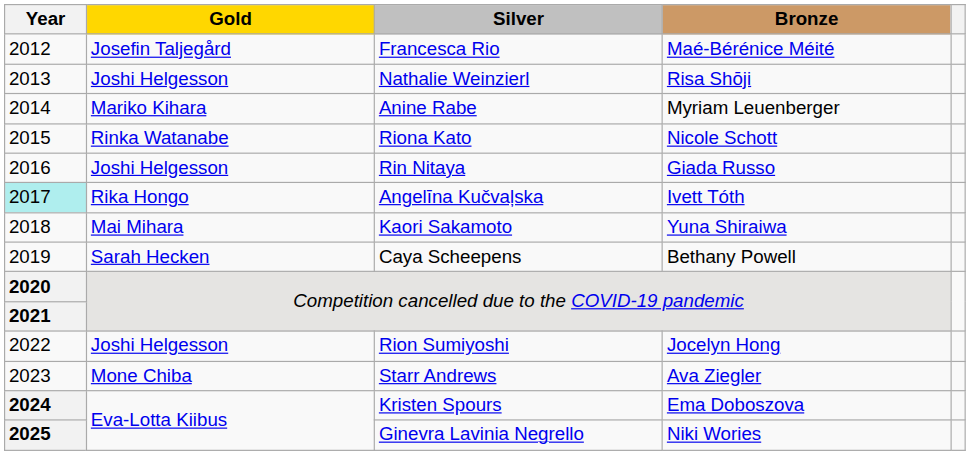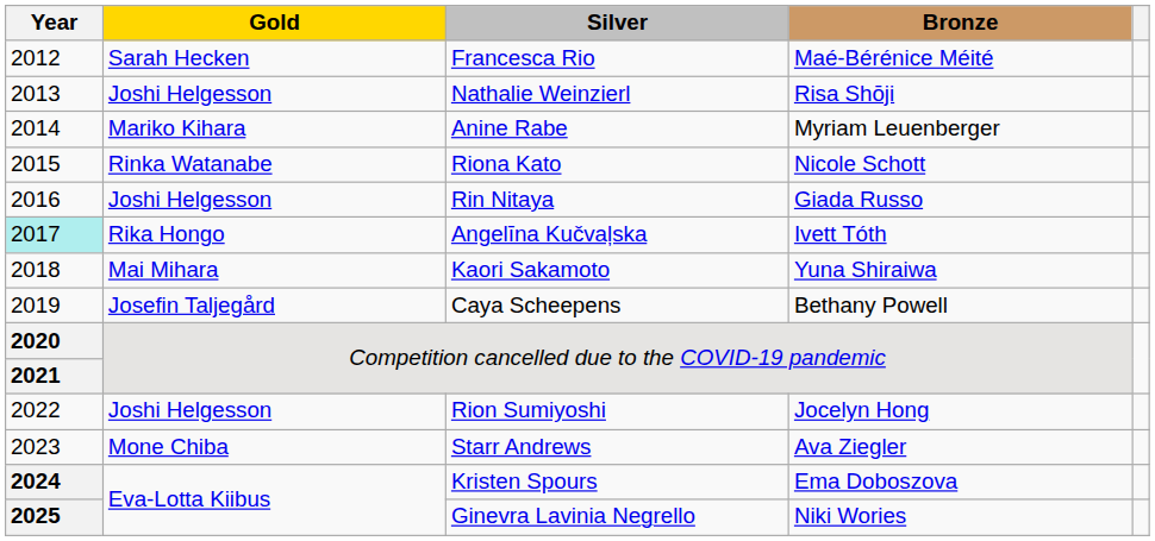Francesca Rio | Gold: Josefin Taljegård -> Sarah Hecken
Caya Scheepens | Gold: Sarah Hecken -> Josefin Taljegård
